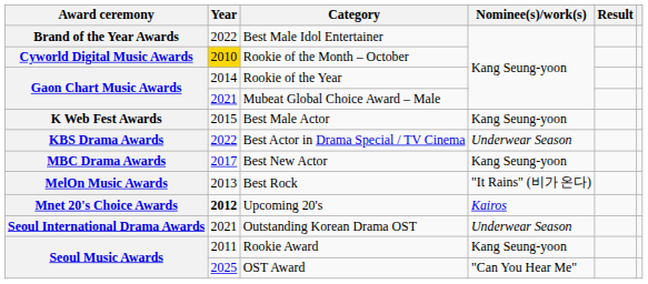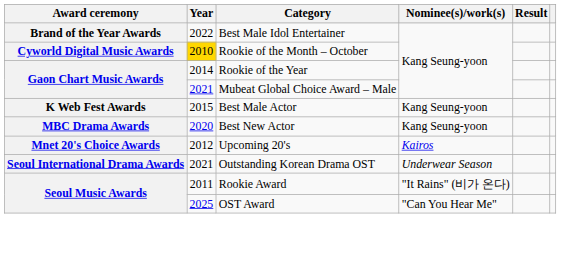- row: KBS Drama Awards | 2022 | Best Actor in Drama Special / TV Cinema | Underwear Season
Best New Actor | Year: 2017 -> 2020
- row: MelOn Music Awards | 2013 | Best Rock | "It Rains" (비가 온다)
Upcoming 20's | Year: bold -> normal
Rookie Award | Nominee(s)/work(s): Kang Seung-yoon -> "It Rains" (비가 온다)
